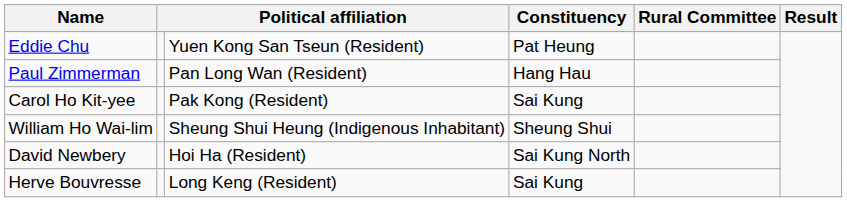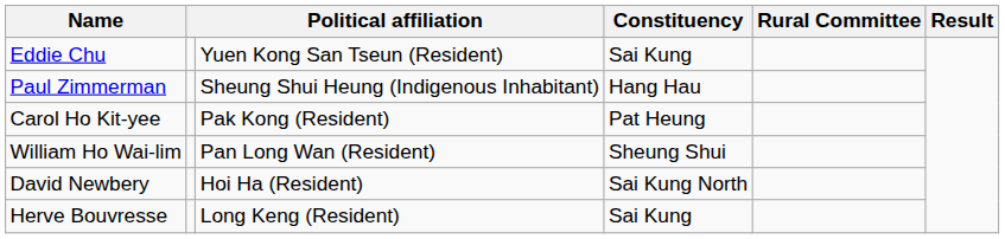Eddie Chu | Constituency: Pat Heung -> Sai Kung
Paul Zimmerman | column 3: Pan Long Wan (Resident) -> Sheung Shui Heung (Indigenous Inhabitant)
Carol Ho Kit-yee | Constituency: Sai Kung -> Pat Heung
William Ho Wai-lim | column 3: Sheung Shui Heung (Indigenous Inhabitant) -> Pan Long Wan (Resident)
